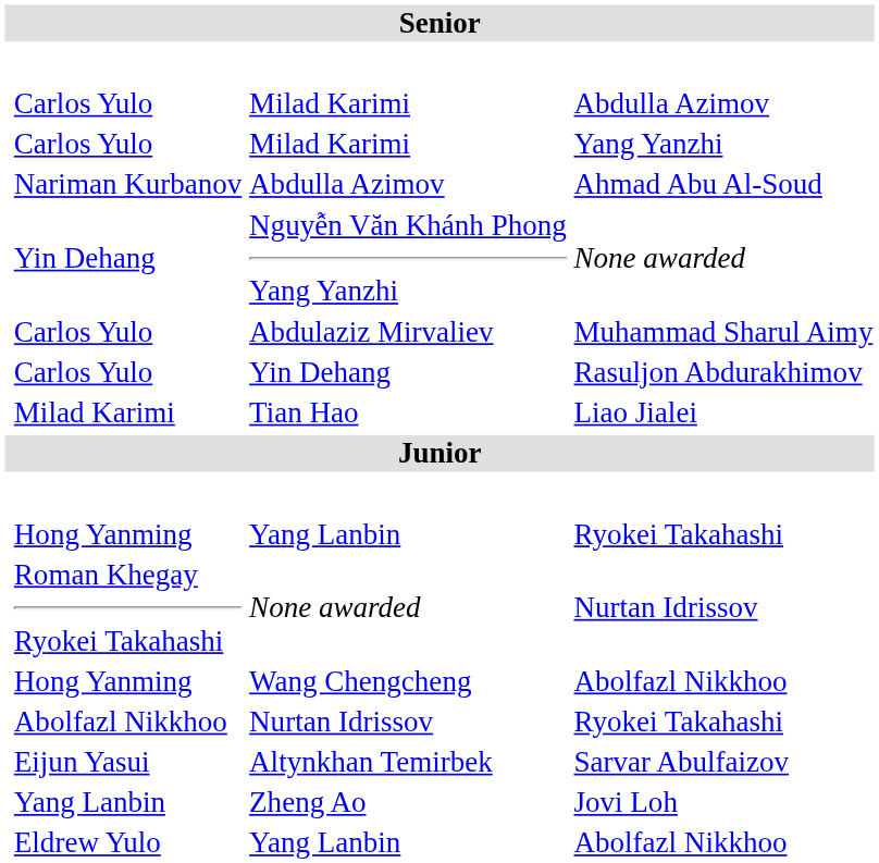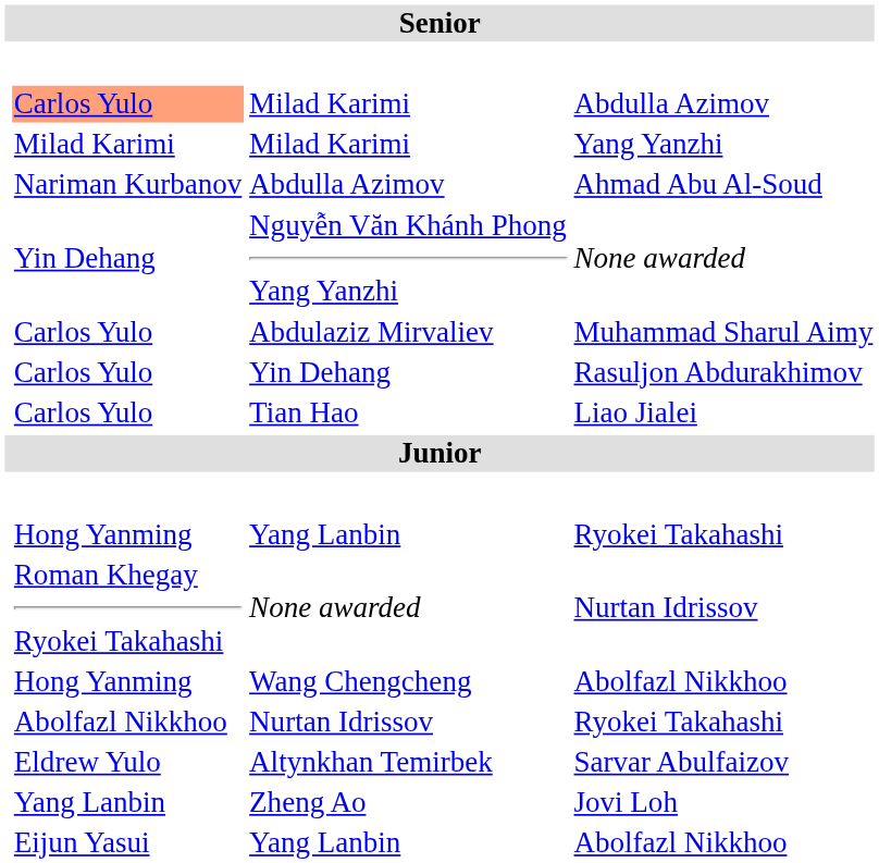Milad Karimi / Abdulla Azimov | column 2: no background -> lightsalmon background
Milad Karimi / Yang Yanzhi | column 2: Carlos Yulo -> Milad Karimi
Tian Hao | column 2: Milad Karimi -> Carlos Yulo
Altynkhan Temirbek | column 2: Eijun Yasui -> Eldrew Yulo
Yang Lanbin / Abolfazl Nikkhoo | column 2: Eldrew Yulo -> Eijun Yasui
